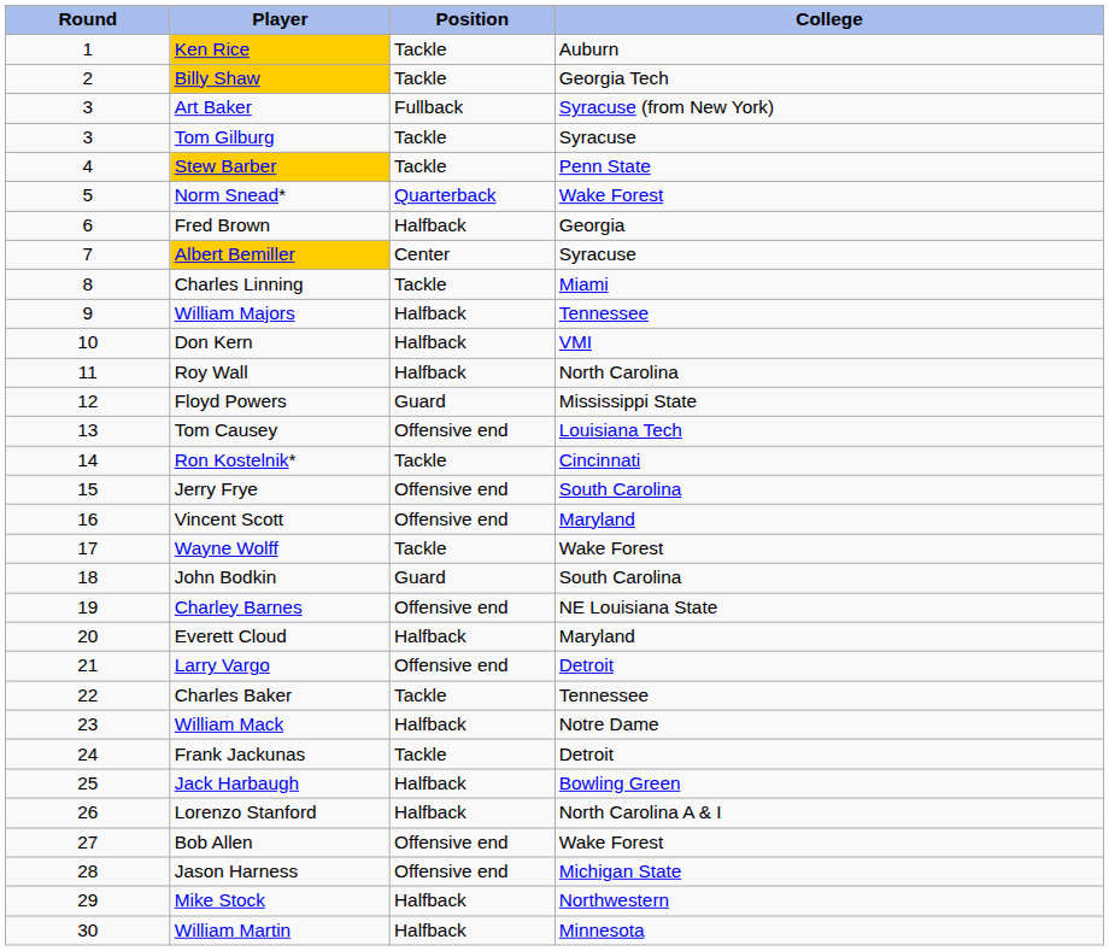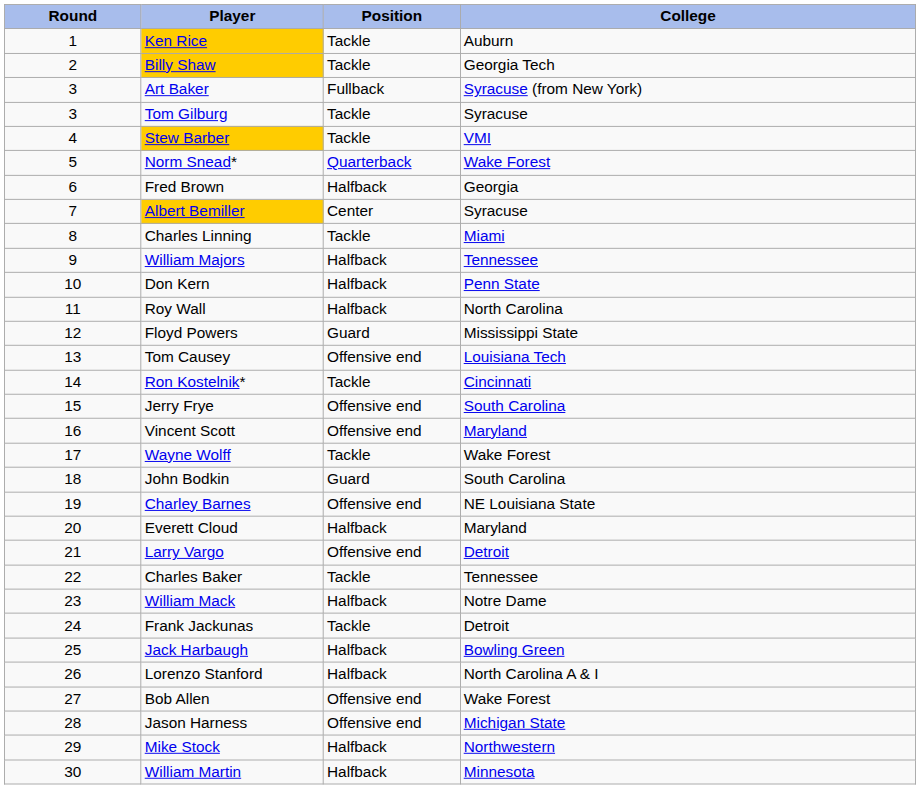Stew Barber | College: Penn State -> VMI
Don Kern | College: VMI -> Penn State
